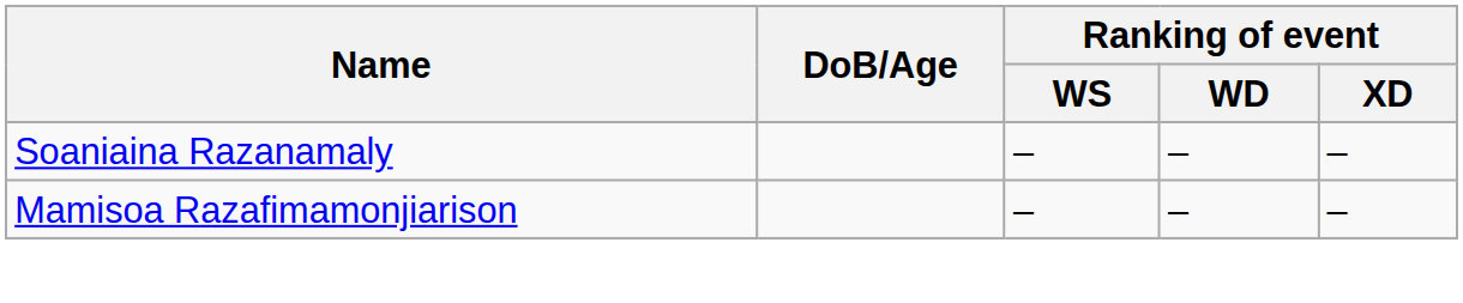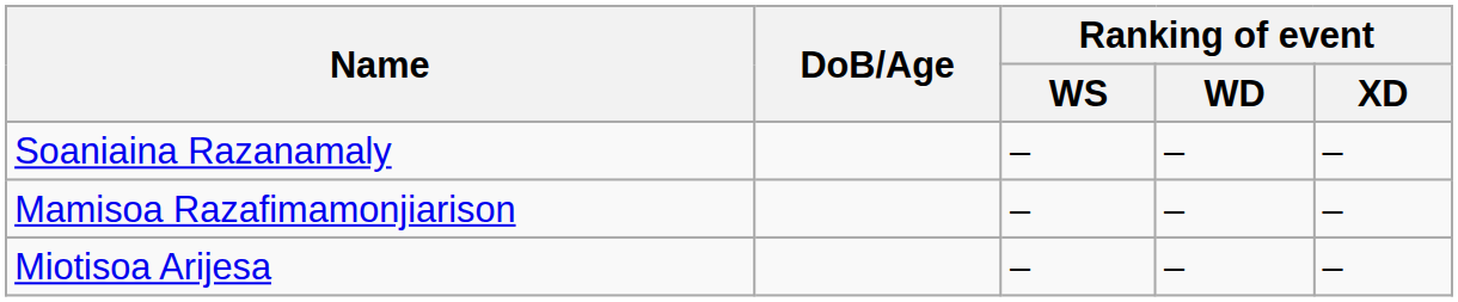+ row: Miotisoa Arijesa | – | – | –
